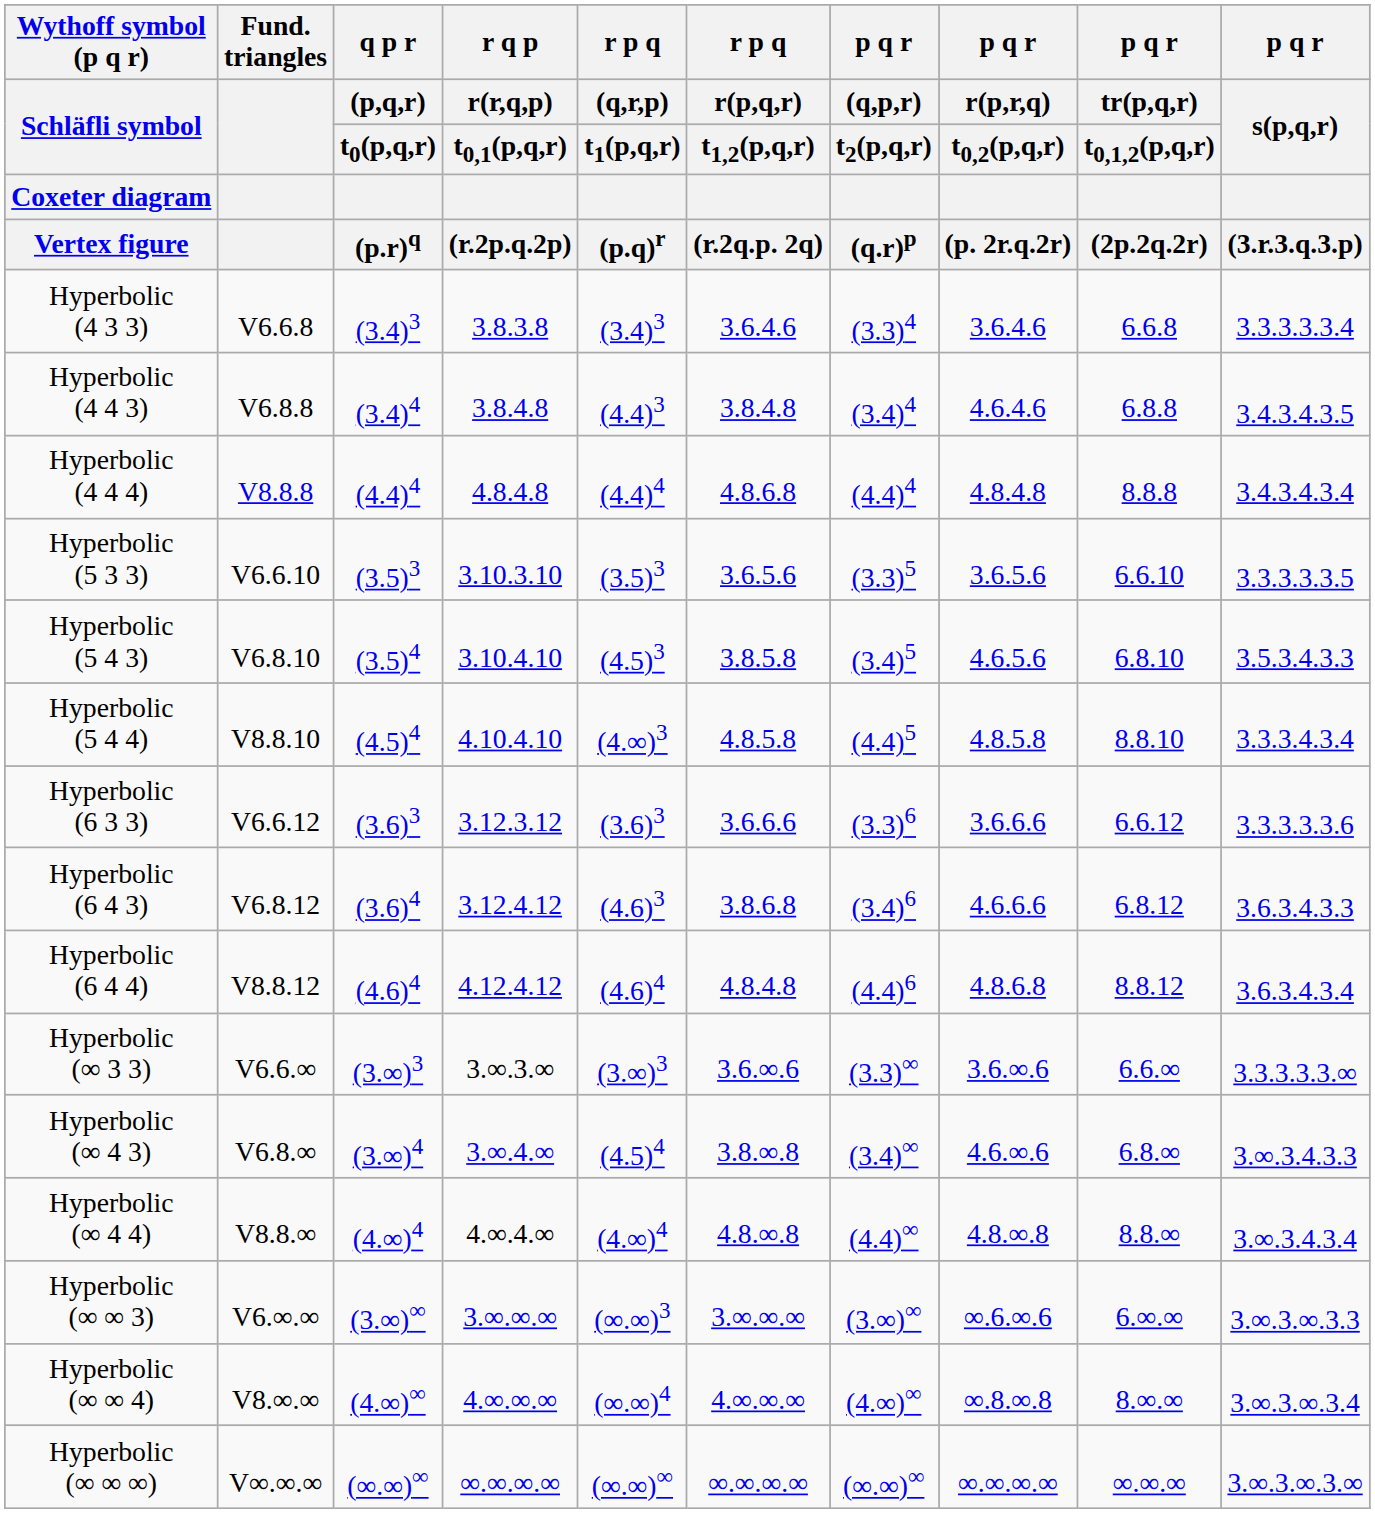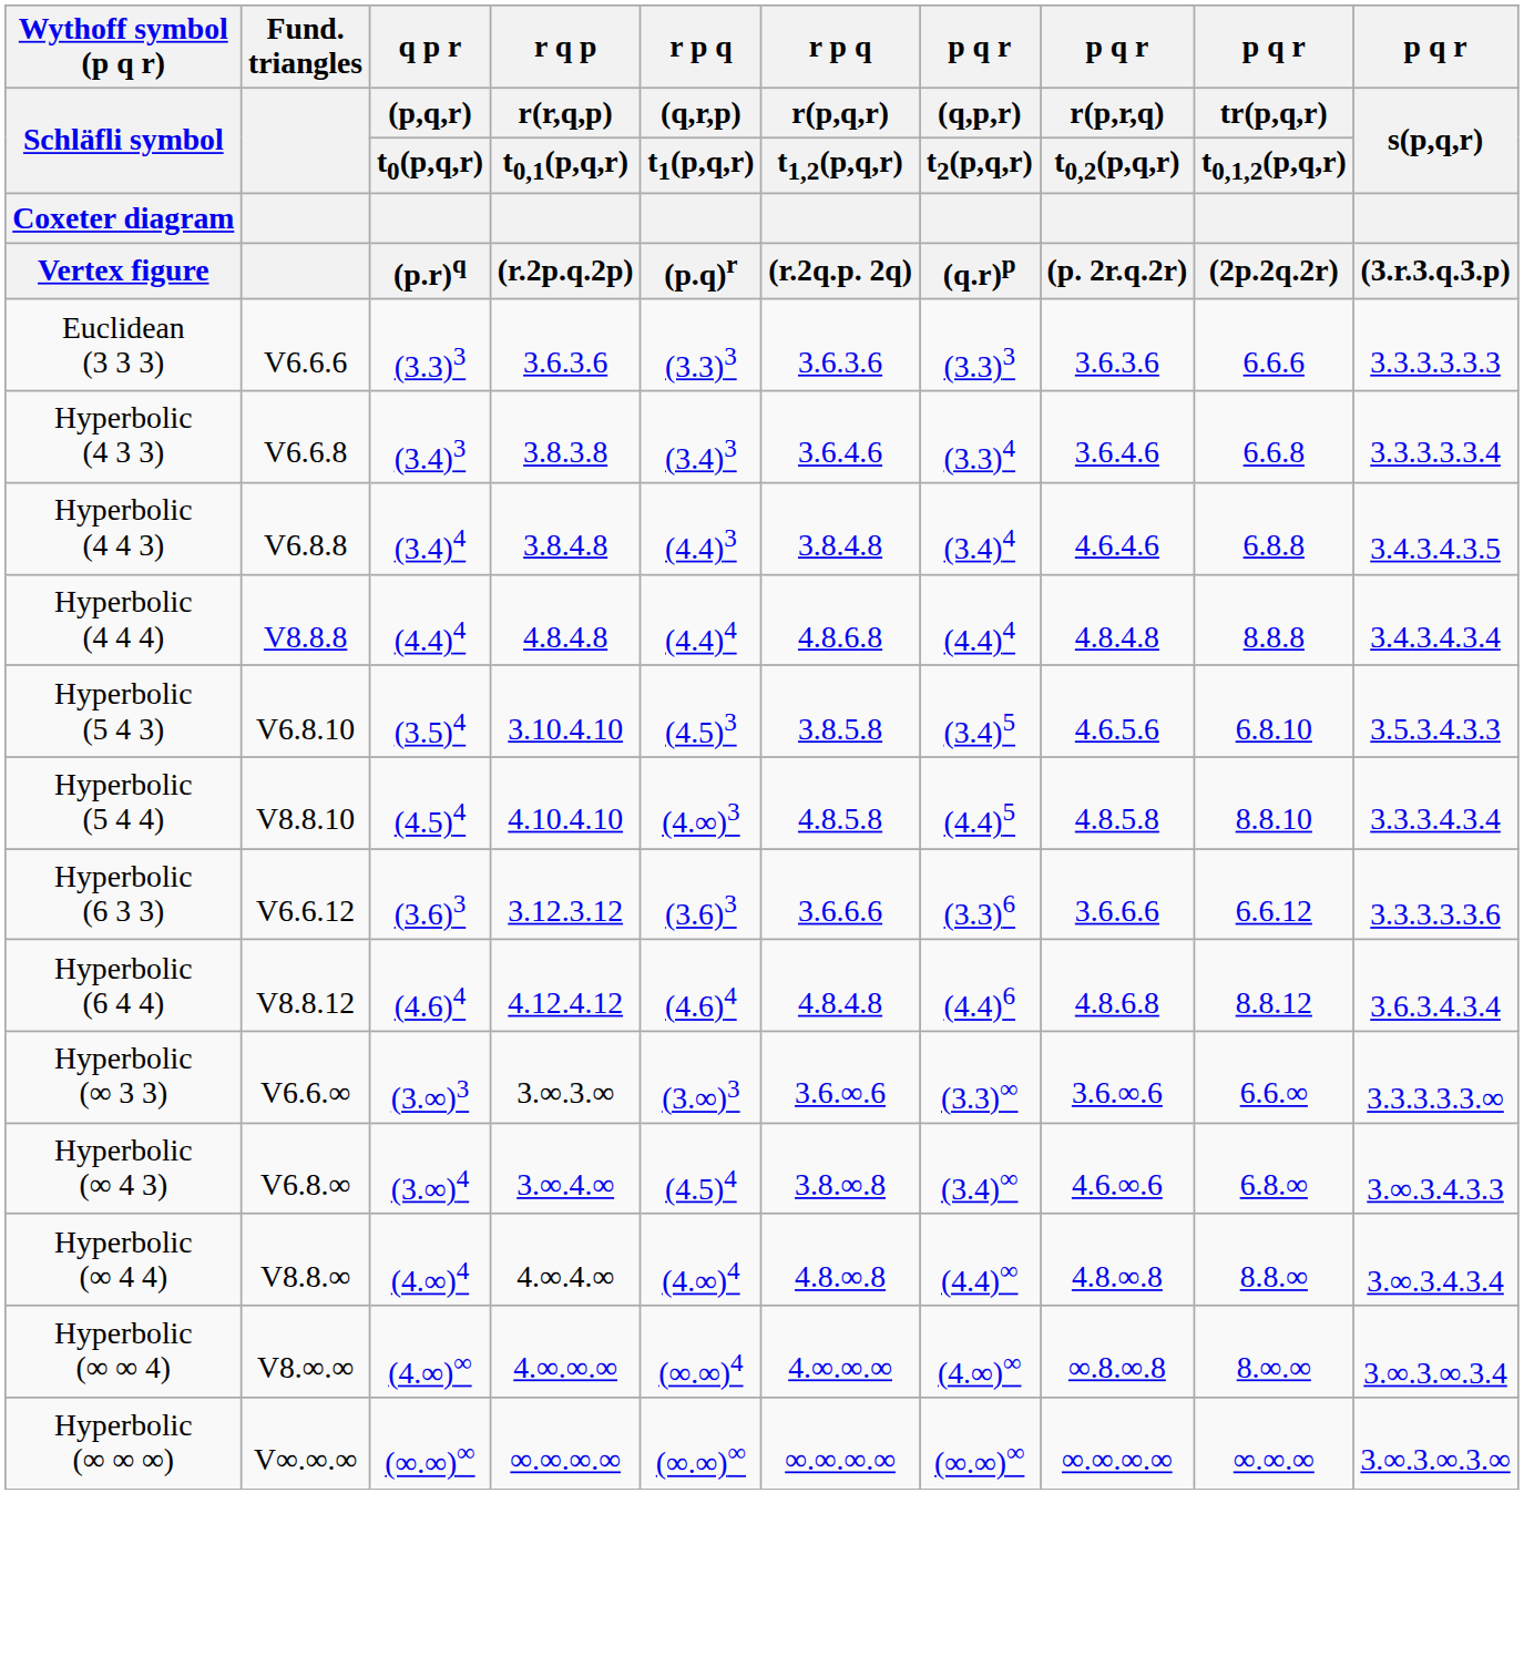+ row: Euclidean (3 3 3) | V6.6.6 | (3.3)3 | 3.6.3.6 | (3.3)3 | 3.6.3.6 | (3.3)3 | 3.6.3.6 | 6.6.6 | 3.3.3.3.3.3
- row: Hyperbolic (5 3 3) | V6.6.10 | (3.5)3 | 3.10.3.10 | (3.5)3 | 3.6.5.6 | (3.3)5 | 3.6.5.6 | 6.6.10 | 3.3.3.3.3.5
- row: Hyperbolic (6 4 3) | V6.8.12 | (3.6)4 | 3.12.4.12 | (4.6)3 | 3.8.6.8 | (3.4)6 | 4.6.6.6 | 6.8.12 | 3.6.3.4.3.3
- row: Hyperbolic (∞ ∞ 3) | V6.∞.∞ | (3.∞)∞ | 3.∞.∞.∞ | (∞.∞)3 | 3.∞.∞.∞ | (3.∞)∞ | ∞.6.∞.6 | 6.∞.∞ | 3.∞.3.∞.3.3
